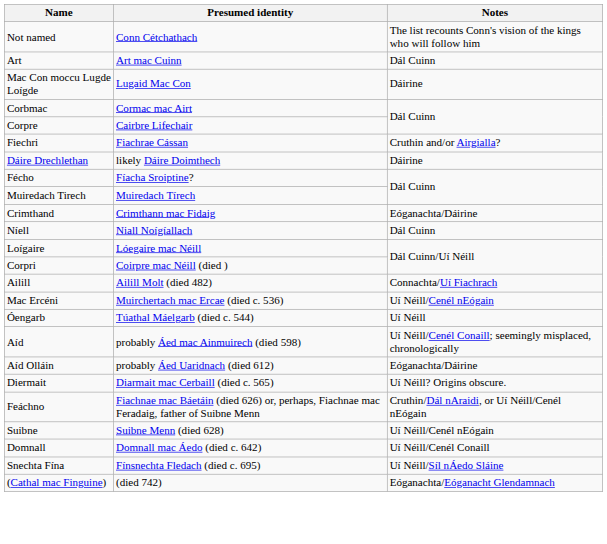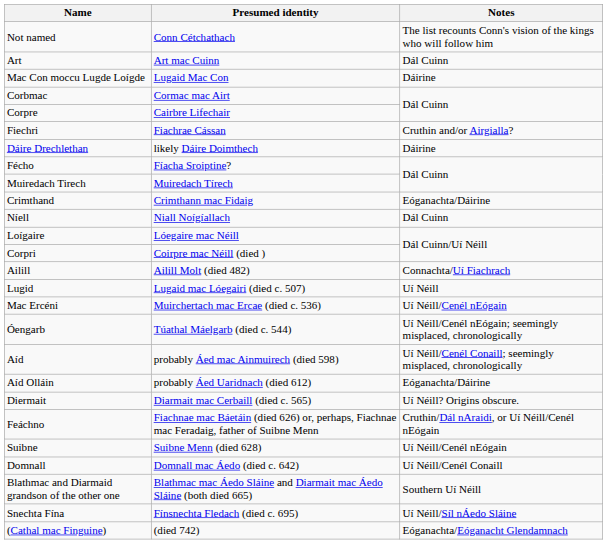+ row: Lugid | Lugaid mac Lóegairi (died c. 507) | Uí Néill
Óengarb | Notes: Uí Néill -> Uí Néill/Cenél nEógain; seemingly misplaced, chronologically
+ row: Blathmac and Diarmaid grandson of the other one | Blathmac mac Áedo Sláine and Diarmait mac Áedo Sláine (both died 665) | Southern Uí Néill
